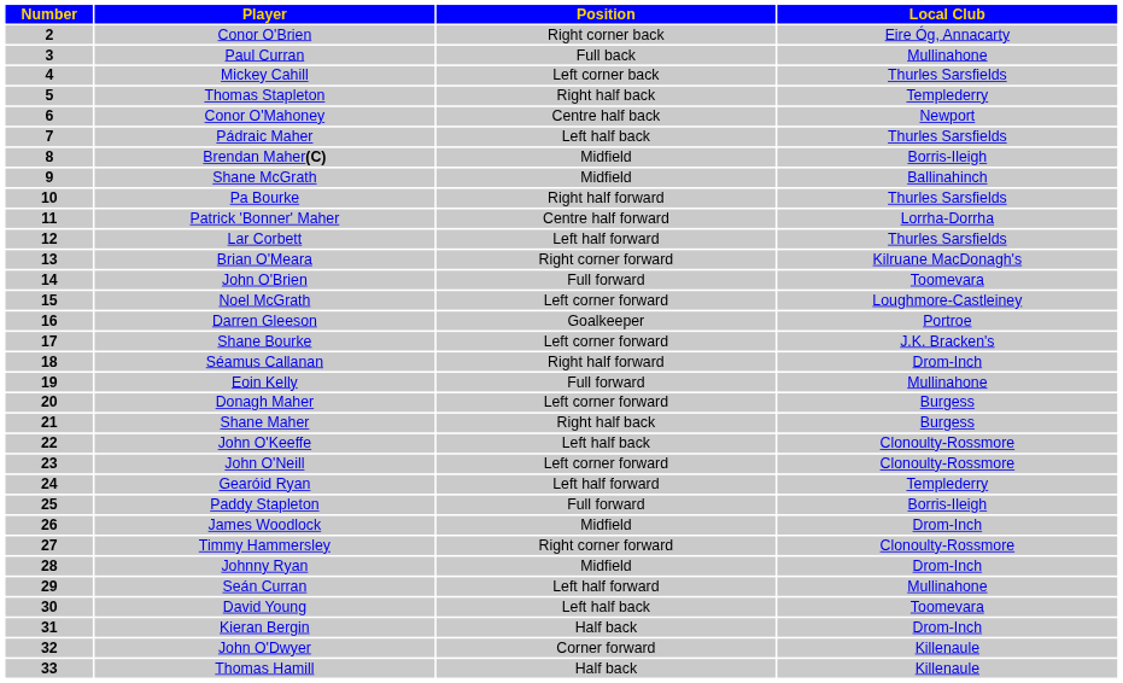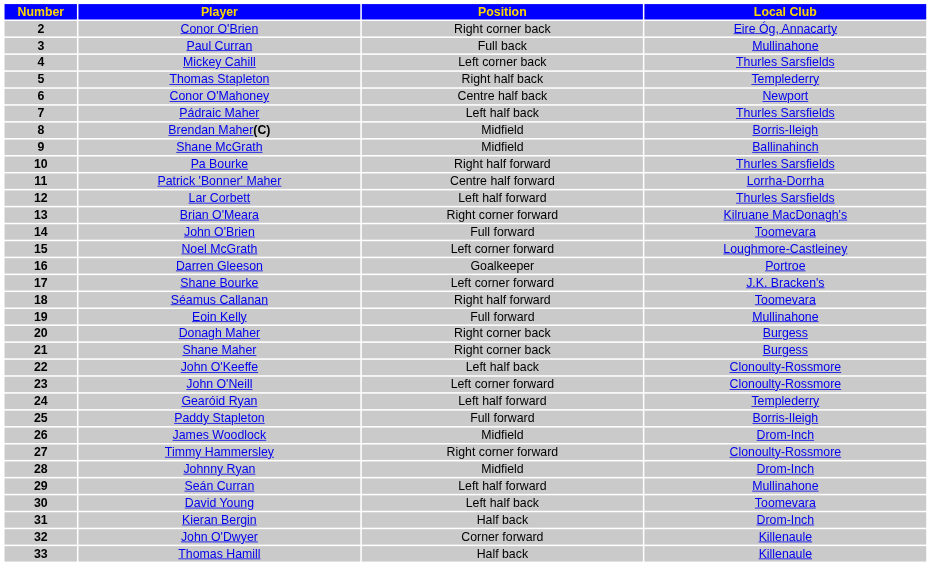Séamus Callanan | Local Club: Drom-Inch -> Toomevara
Donagh Maher | Position: Left corner forward -> Right corner back
Shane Maher | Position: Right half back -> Right corner back
